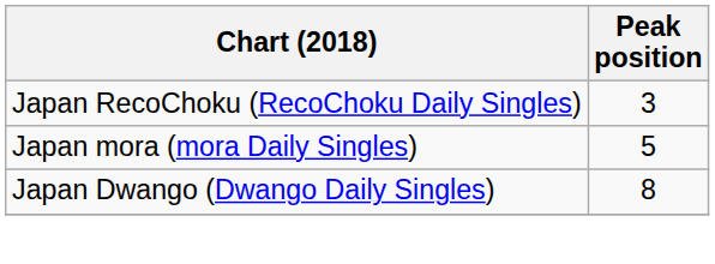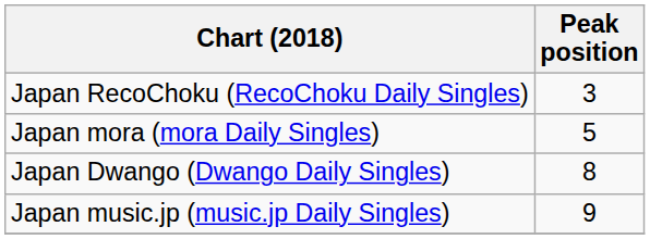+ row: Japan music.jp (music.jp Daily Singles) | 9
